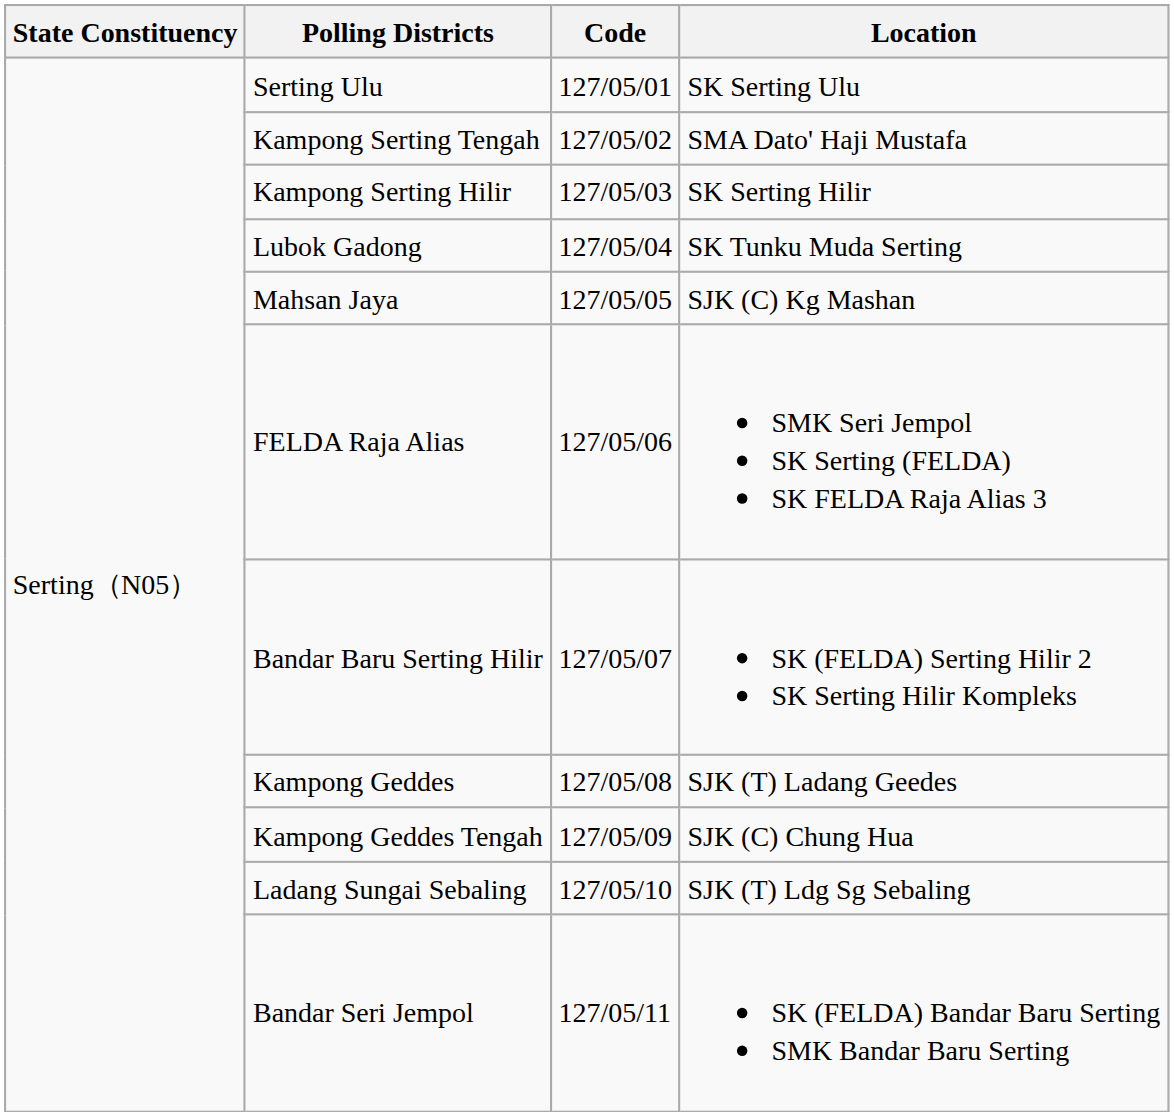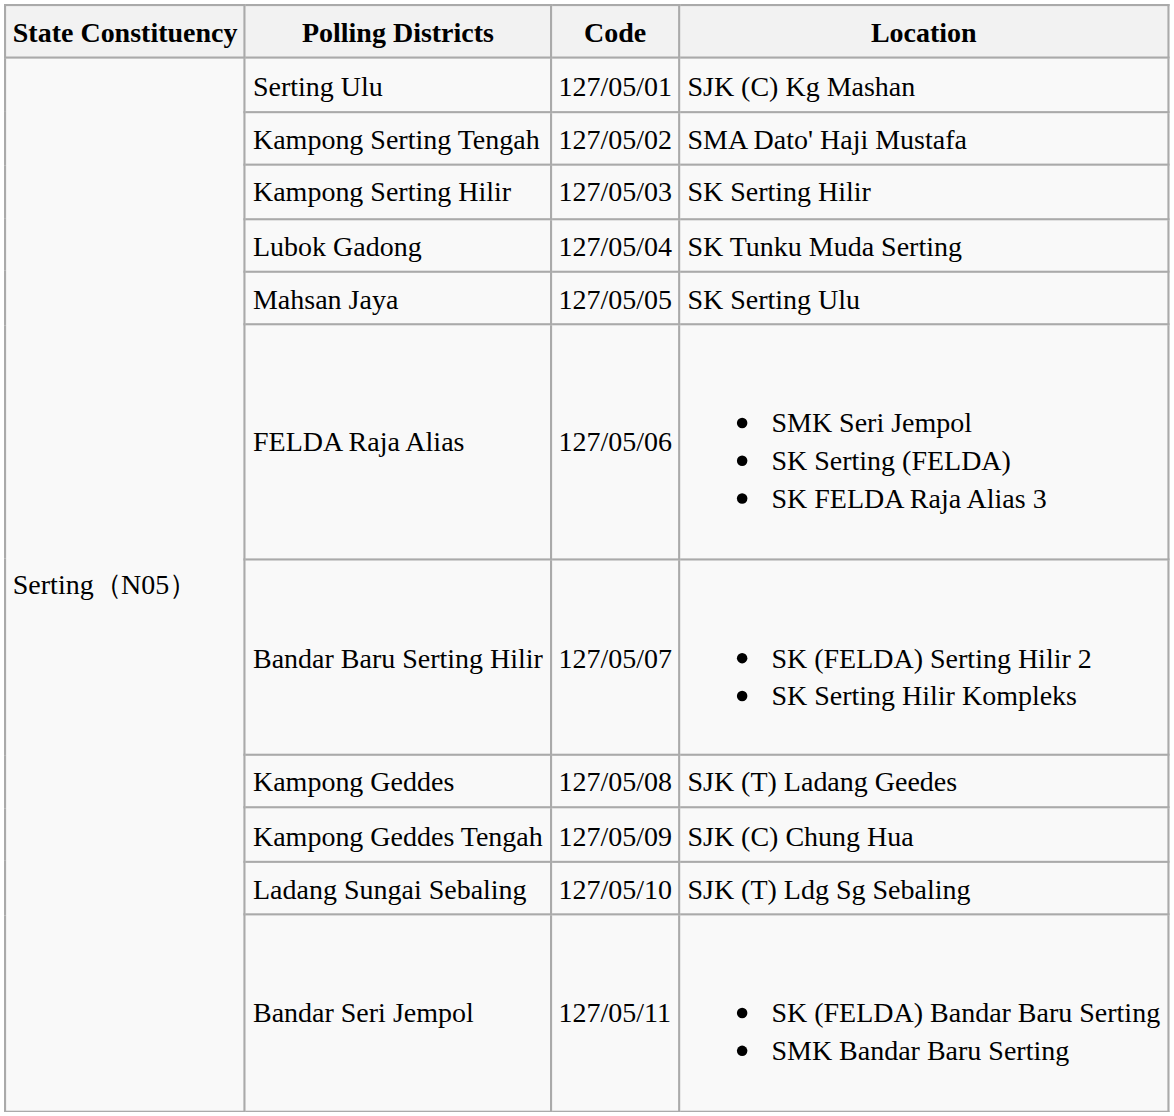Serting Ulu | Location: SK Serting Ulu -> SJK (C) Kg Mashan
Mahsan Jaya | Location: SJK (C) Kg Mashan -> SK Serting Ulu
